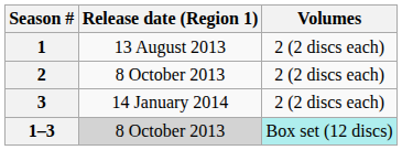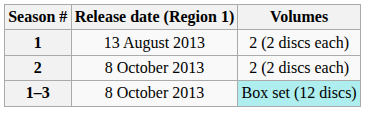- row: 3 | 14 January 2014 | 2 (2 discs each)
1–3 | Release date (Region 1): lightgrey background -> no background
